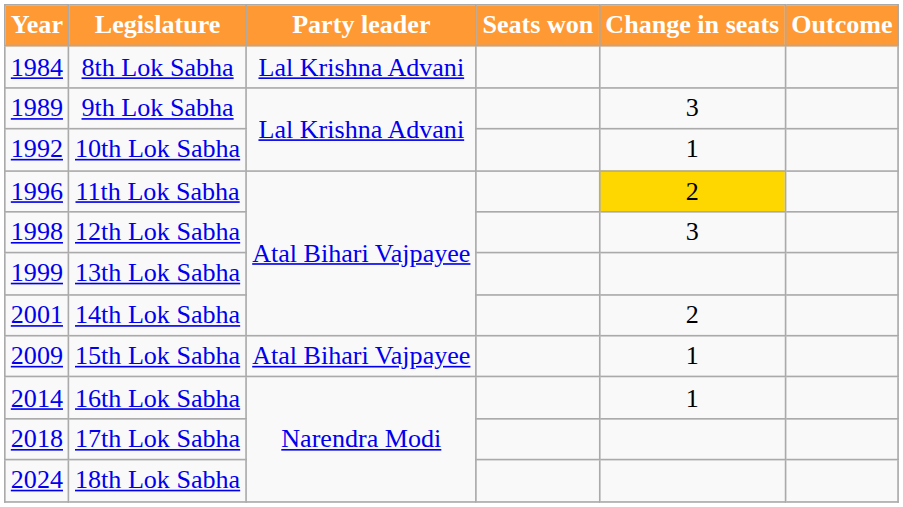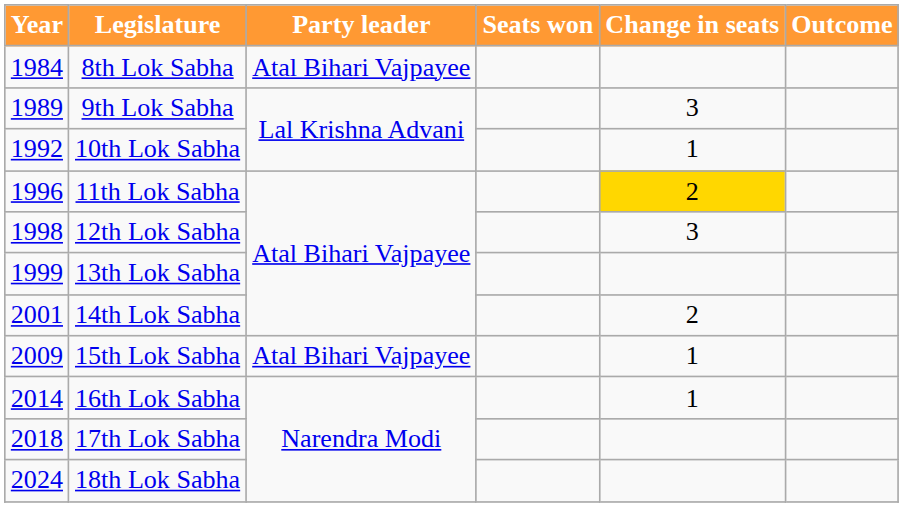8th Lok Sabha | Party leader: Lal Krishna Advani -> Atal Bihari Vajpayee
